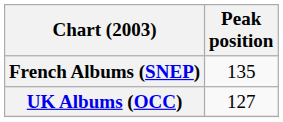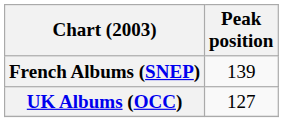French Albums (SNEP) | Peak position: 135 -> 139
